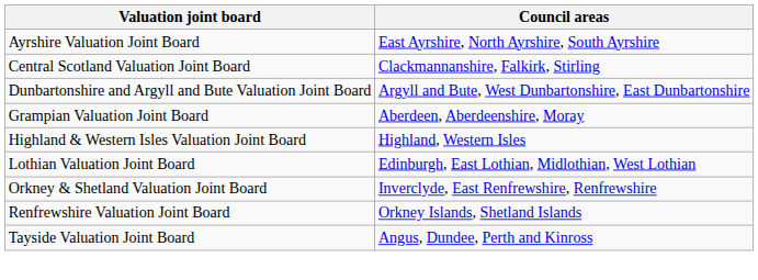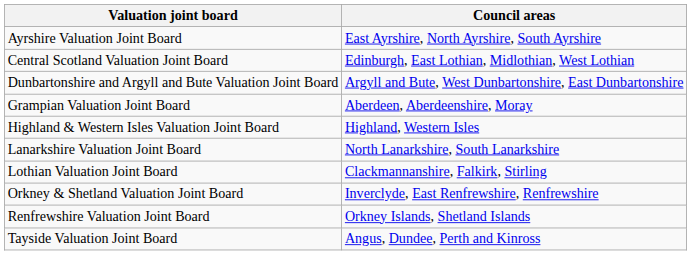Central Scotland Valuation Joint Board | Council areas: Clackmannanshire, Falkirk, Stirling -> Edinburgh, East Lothian, Midlothian, West Lothian
+ row: Lanarkshire Valuation Joint Board | North Lanarkshire, South Lanarkshire
Lothian Valuation Joint Board | Council areas: Edinburgh, East Lothian, Midlothian, West Lothian -> Clackmannanshire, Falkirk, Stirling
